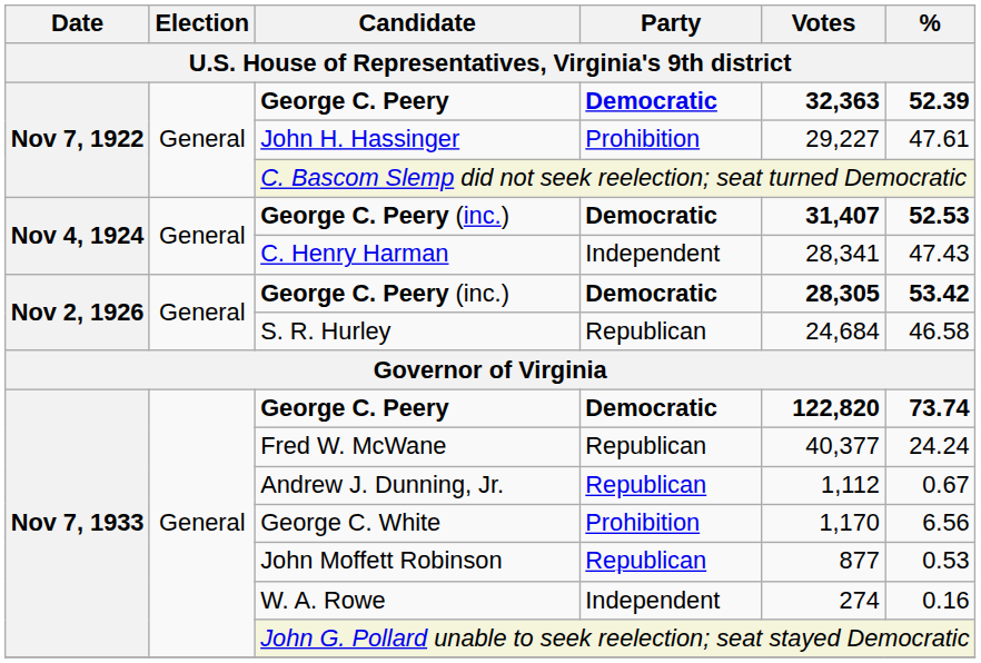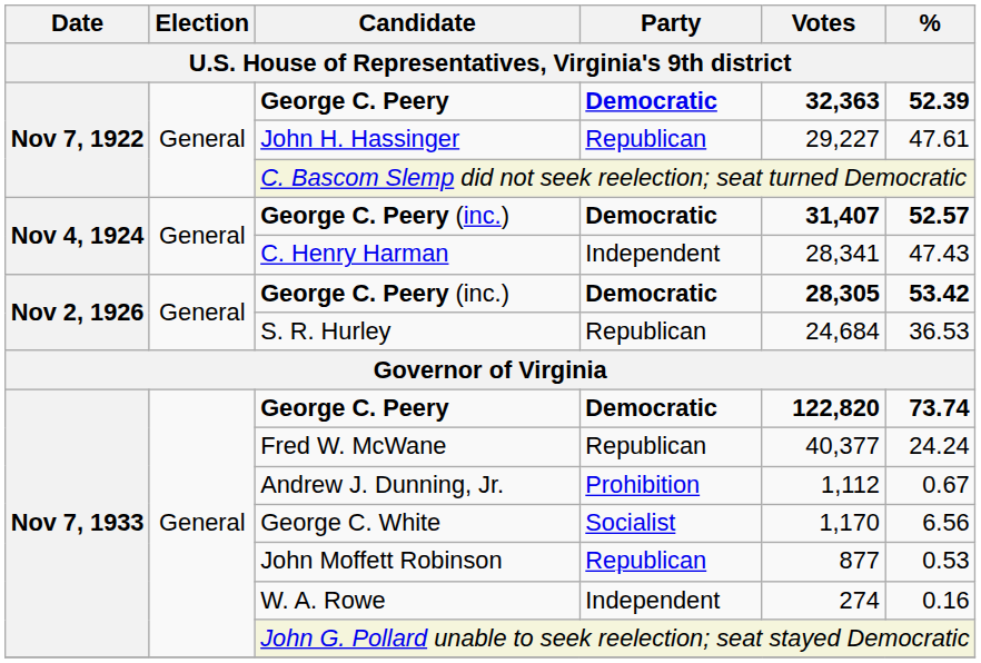John H. Hassinger | Party: Prohibition -> Republican
Nov 4, 1924 / George C. Peery (inc.) | %: 52.53 -> 52.57
S. R. Hurley | %: 46.58 -> 36.53
Andrew J. Dunning, Jr. | Party: Republican -> Prohibition
George C. White | Party: Prohibition -> Socialist
